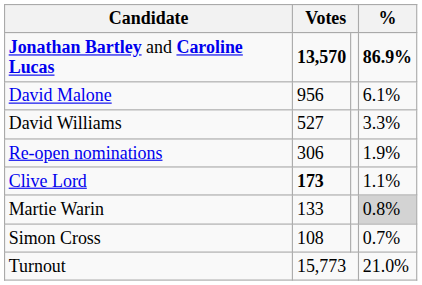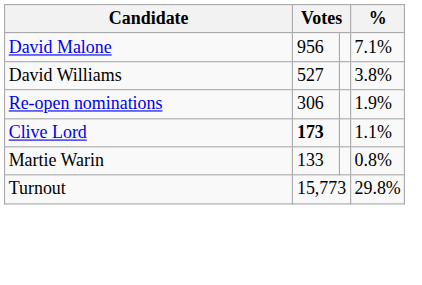- row: Jonathan Bartley and Caroline Lucas | 13,570 | 86.9%
David Malone | %: 6.1% -> 7.1%
David Williams | %: 3.3% -> 3.8%
Martie Warin | %: lightgrey background -> no background
- row: Simon Cross | 108 | 0.7%
Turnout | %: 21.0% -> 29.8%
